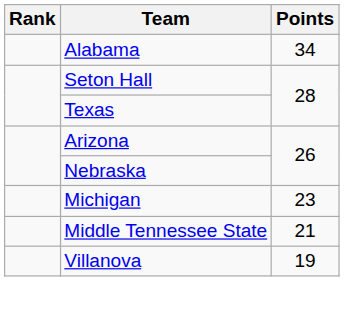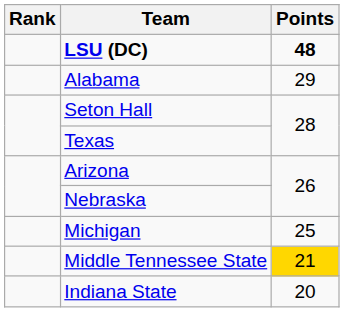+ row: LSU (DC) | 48
Alabama | Points: 34 -> 29
Michigan | Points: 23 -> 25
Middle Tennessee State | Points: no background -> gold background
+ row: Indiana State | 20
- row: Villanova | 19
